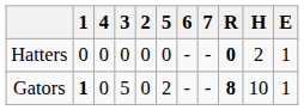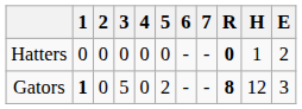columns swapped: 2 <-> 4
Hatters | H: 2 -> 1
Hatters | E: 1 -> 2
Gators | H: 10 -> 12
Gators | E: 1 -> 3
